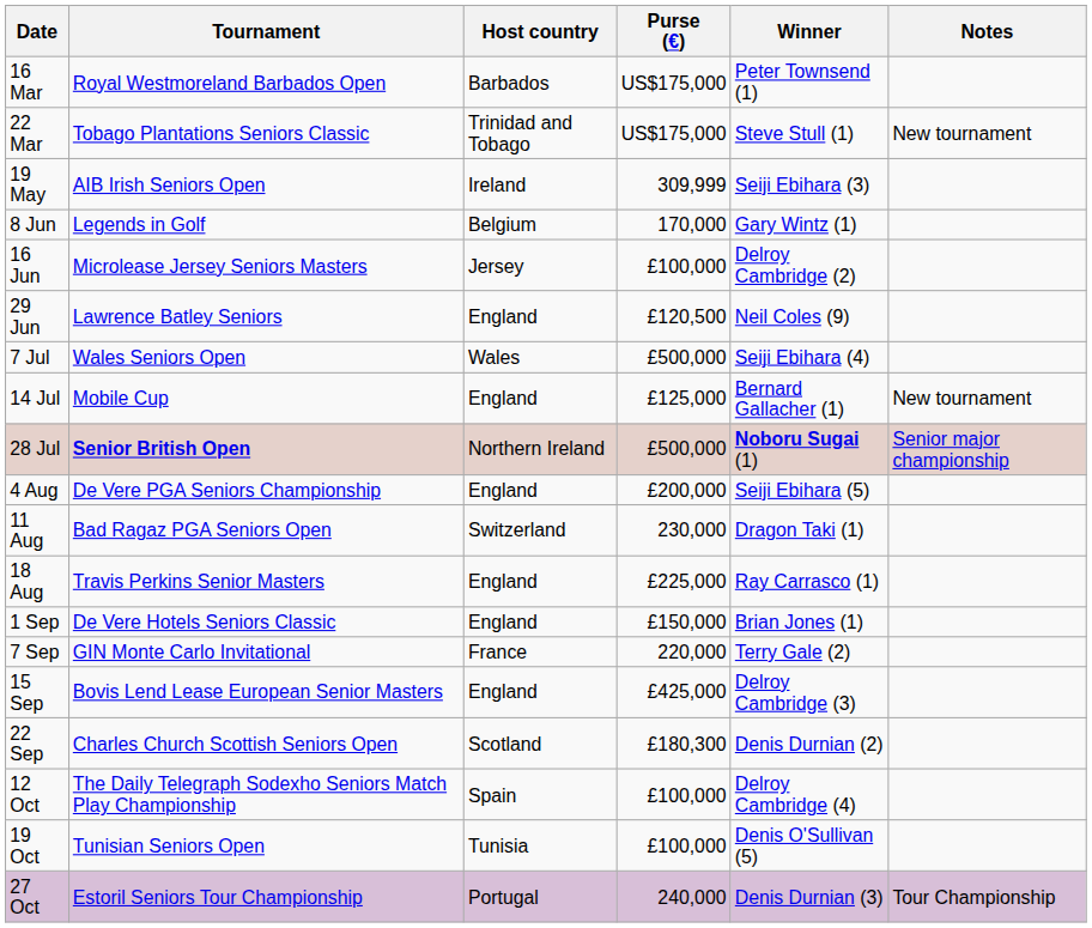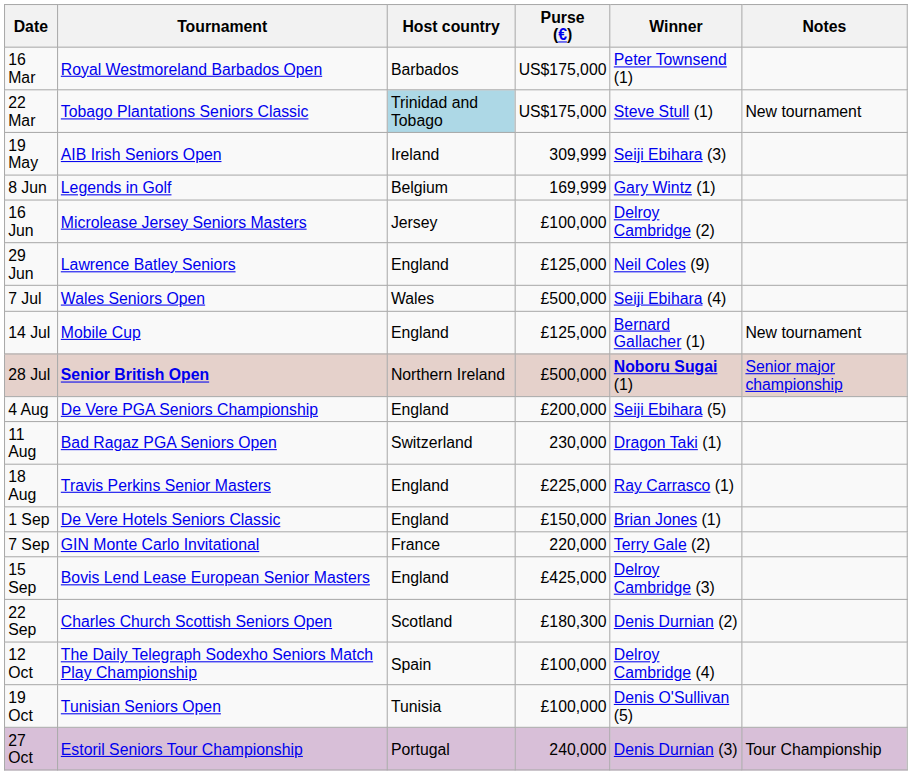22 Mar | Host country: no background -> lightblue background
8 Jun | Purse (€): 170,000 -> 169,999
29 Jun | Purse (€): £120,500 -> £125,000
